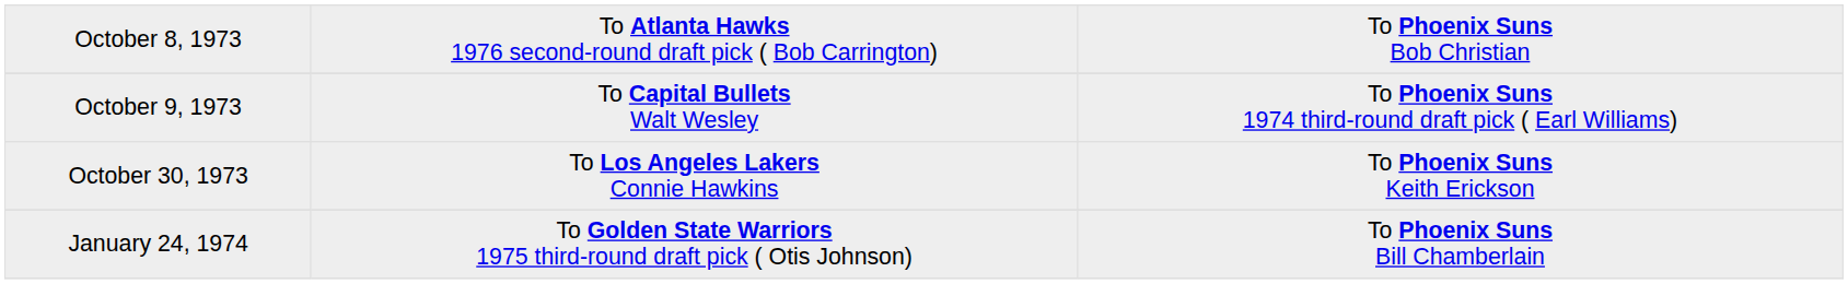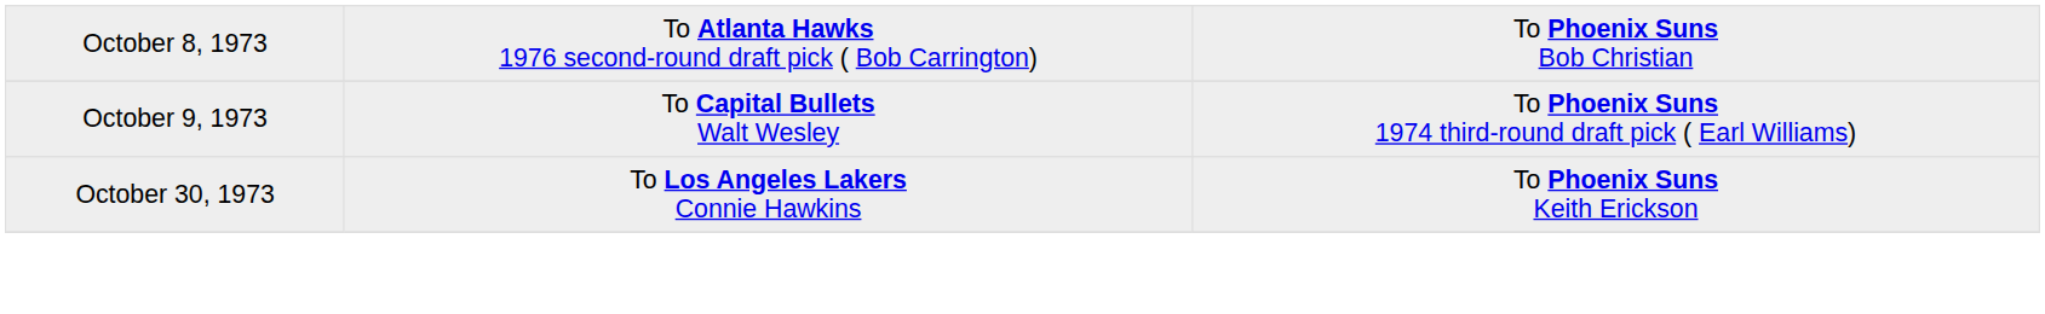- row: January 24, 1974 | To Golden State Warriors 1975 third-round draft pick ( Otis Johnson) | To Phoenix Suns Bill Chamberlain
